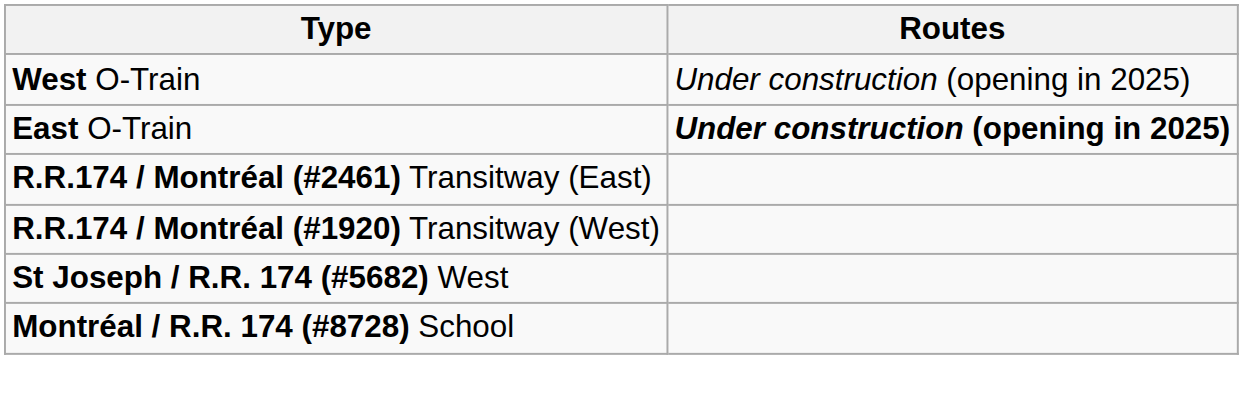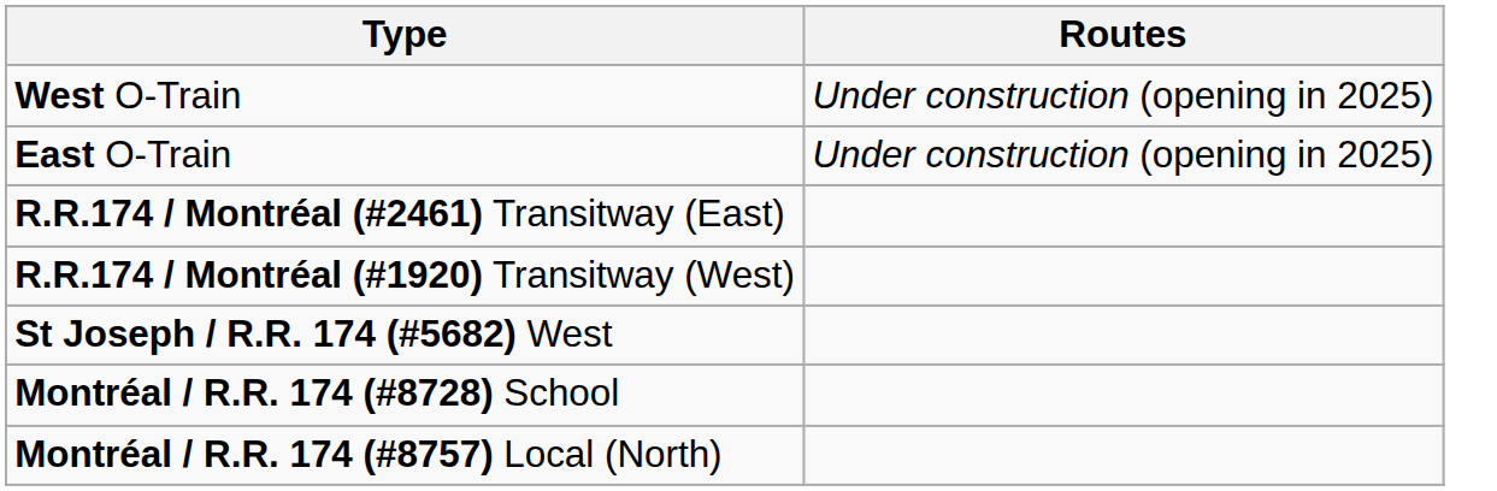East O-Train | Routes: bold -> normal
+ row: Montréal / R.R. 174 (#8757) Local (North)
